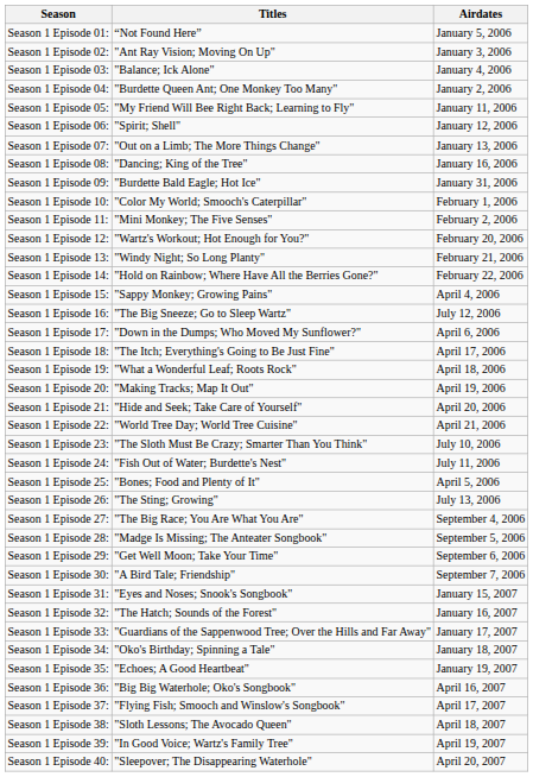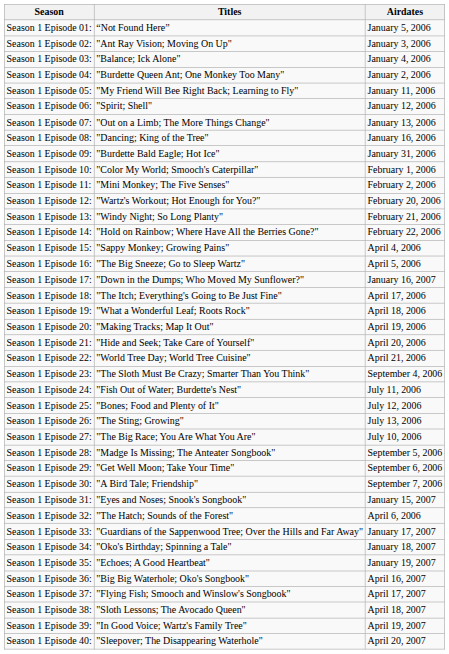Season 1 Episode 16: | Airdates: July 12, 2006 -> April 5, 2006
Season 1 Episode 17: | Airdates: April 6, 2006 -> January 16, 2007
Season 1 Episode 23: | Airdates: July 10, 2006 -> September 4, 2006
Season 1 Episode 25: | Airdates: April 5, 2006 -> July 12, 2006
Season 1 Episode 27: | Airdates: September 4, 2006 -> July 10, 2006
Season 1 Episode 32: | Airdates: January 16, 2007 -> April 6, 2006
